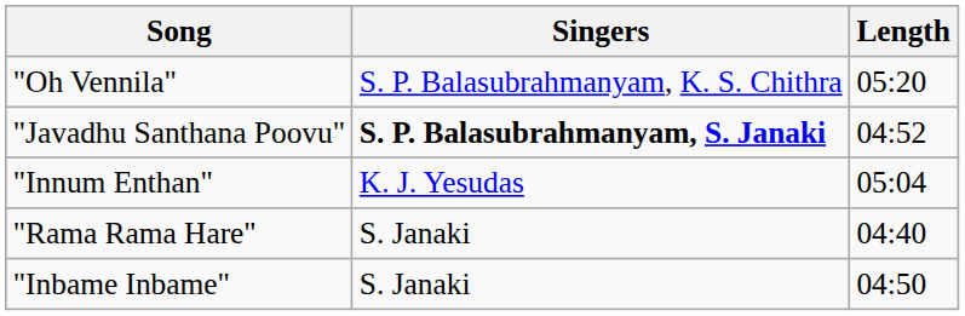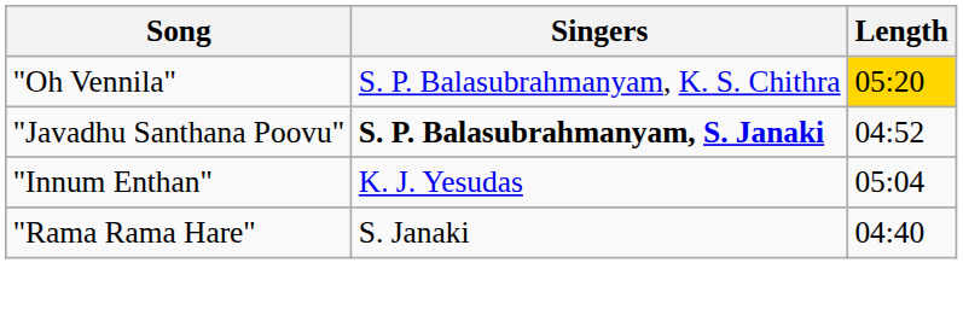"Oh Vennila" | Length: no background -> gold background
- row: "Inbame Inbame" | S. Janaki | 04:50
